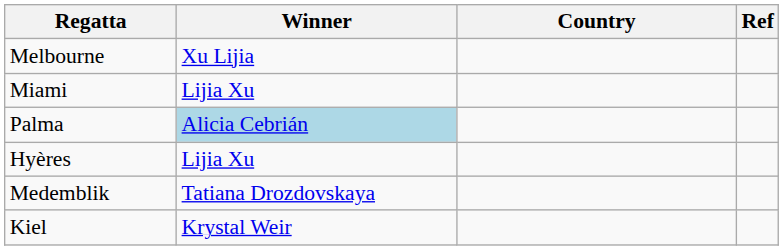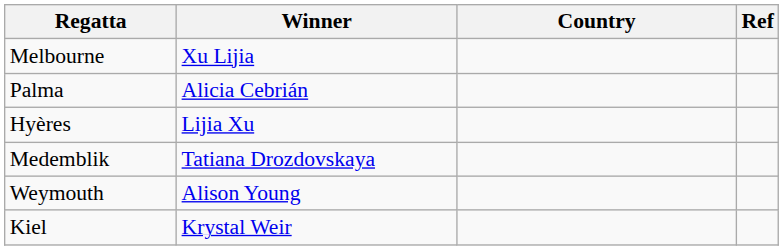- row: Miami | Lijia Xu
Palma | Winner: lightblue background -> no background
+ row: Weymouth | Alison Young
